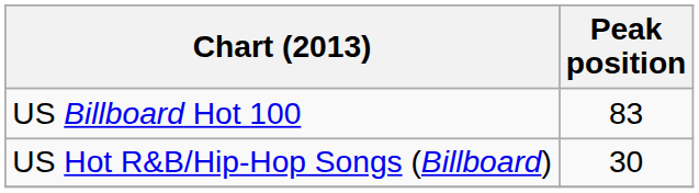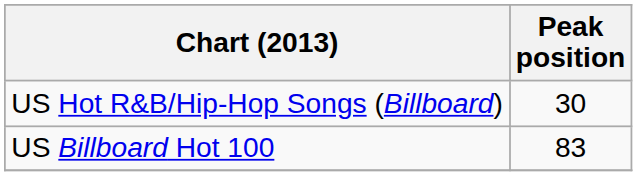rows swapped: US Billboard Hot 100 <-> US Hot R&B/Hip-Hop Songs (Billboard)
